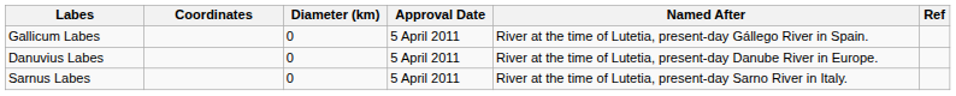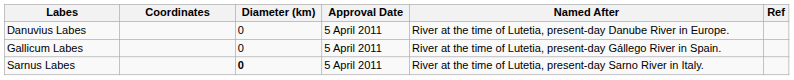rows swapped: Danuvius Labes <-> Gallicum Labes
Sarnus Labes | Diameter (km): normal -> bold
